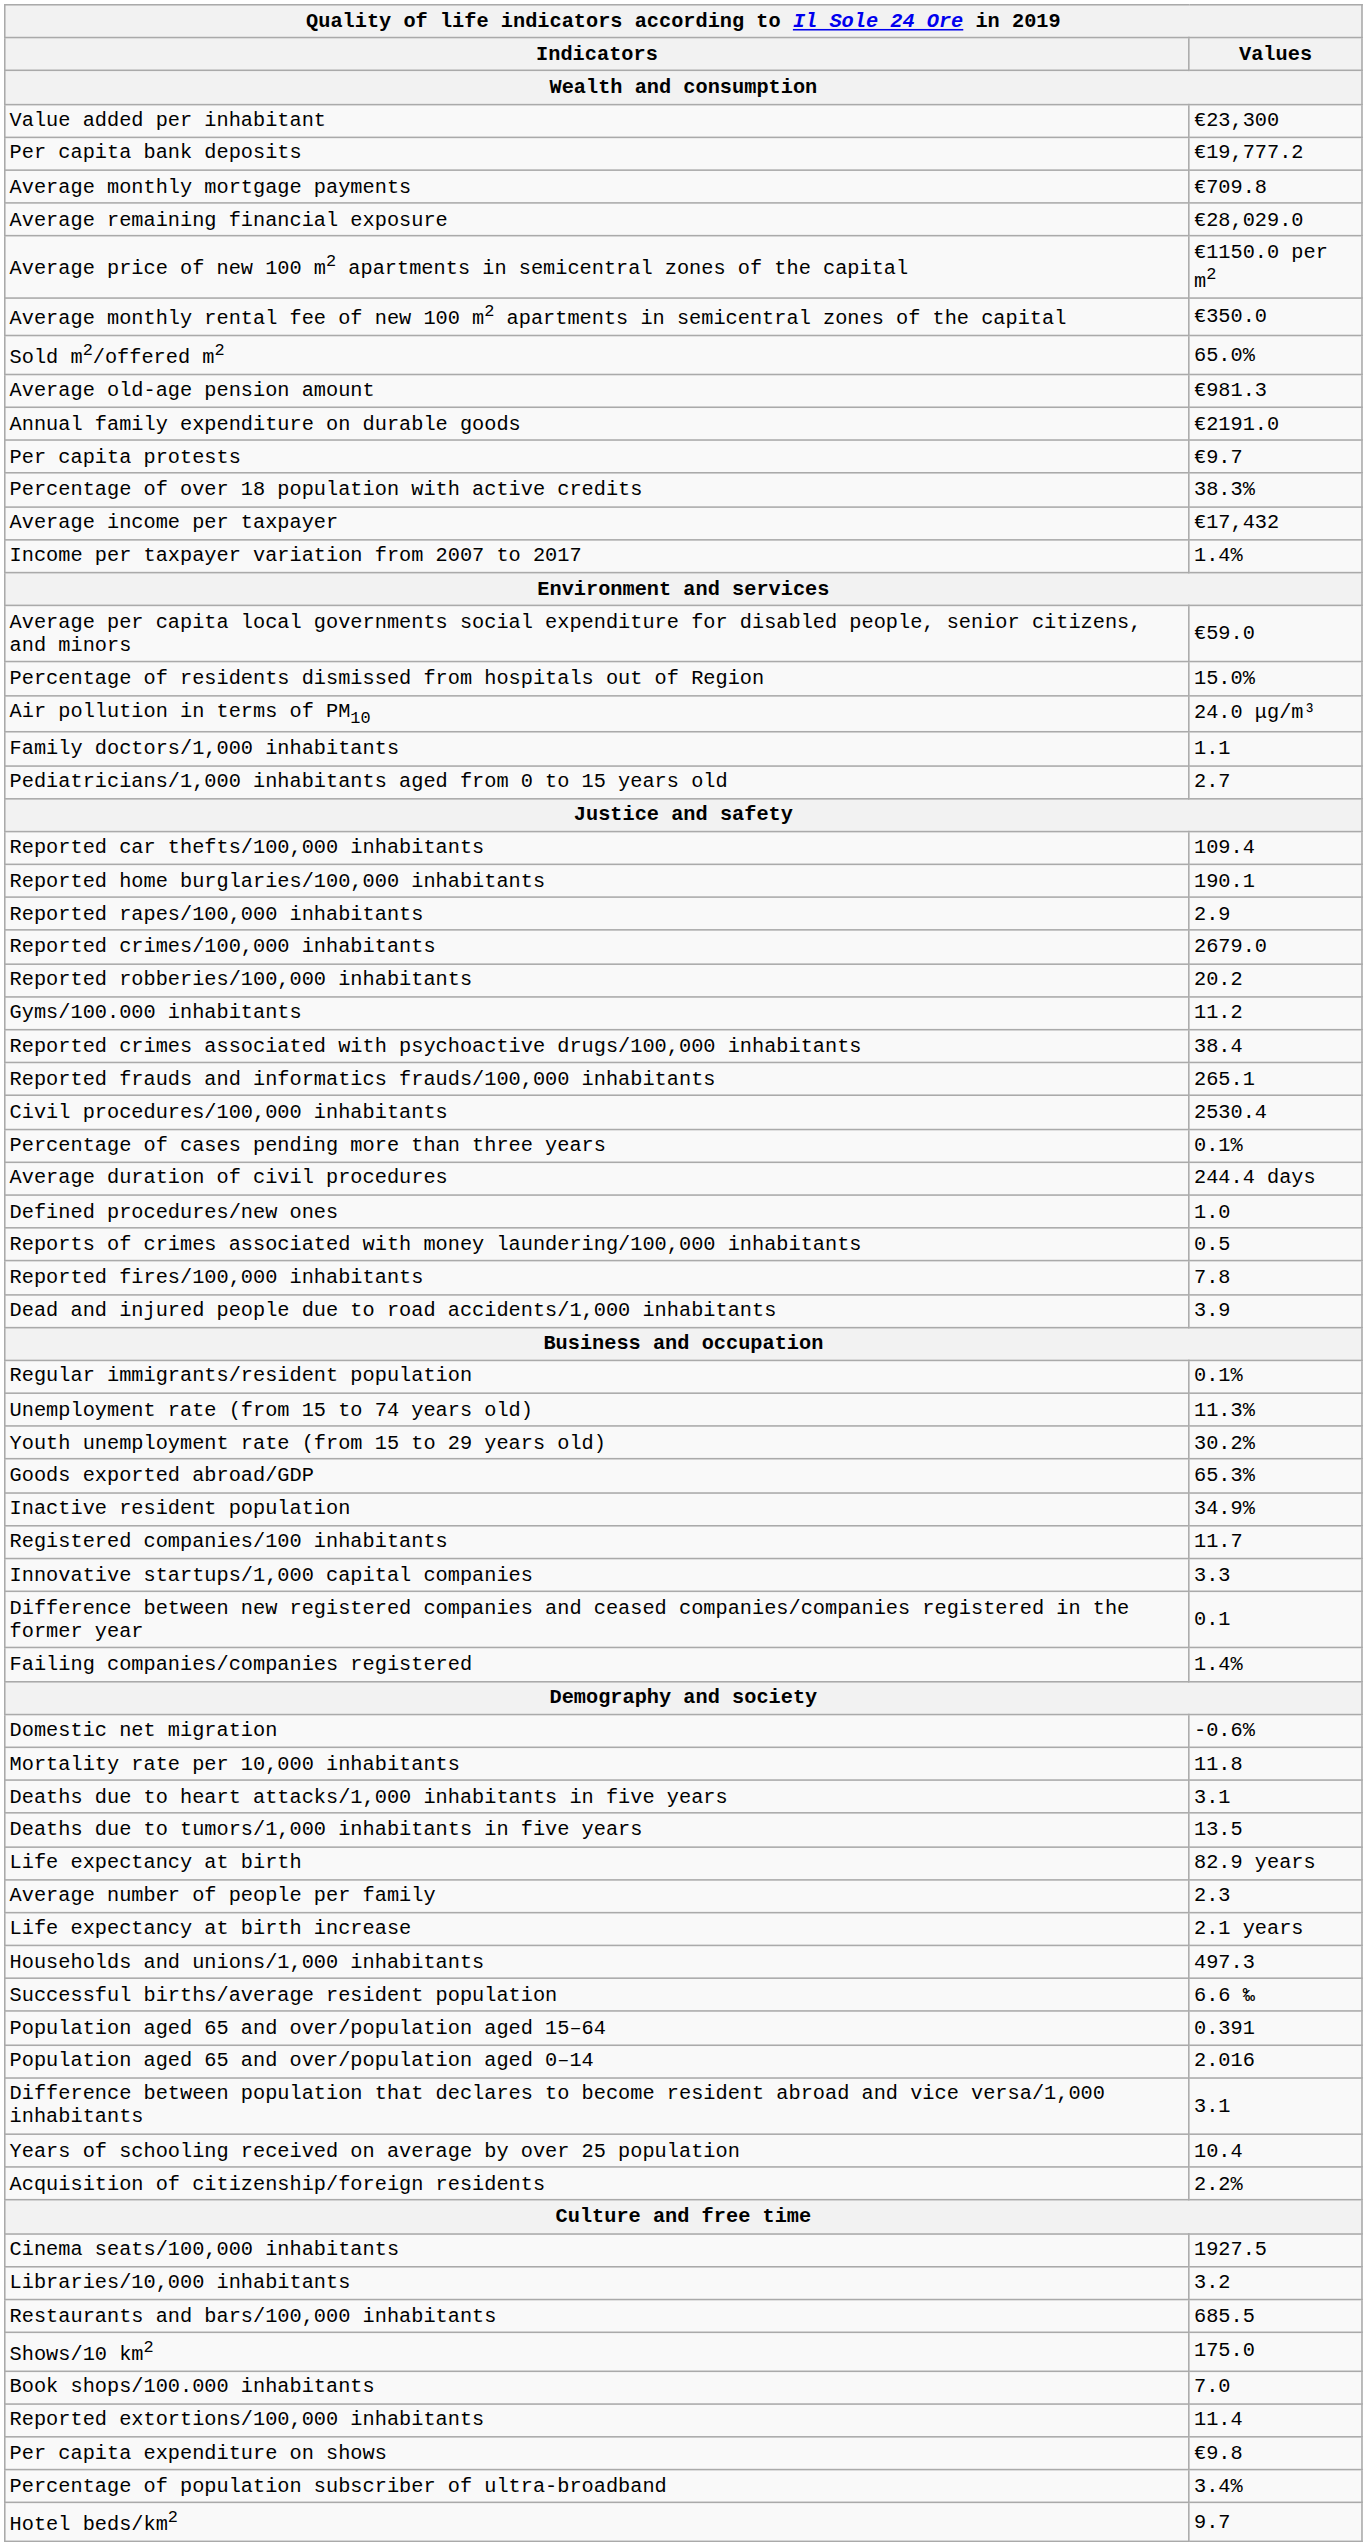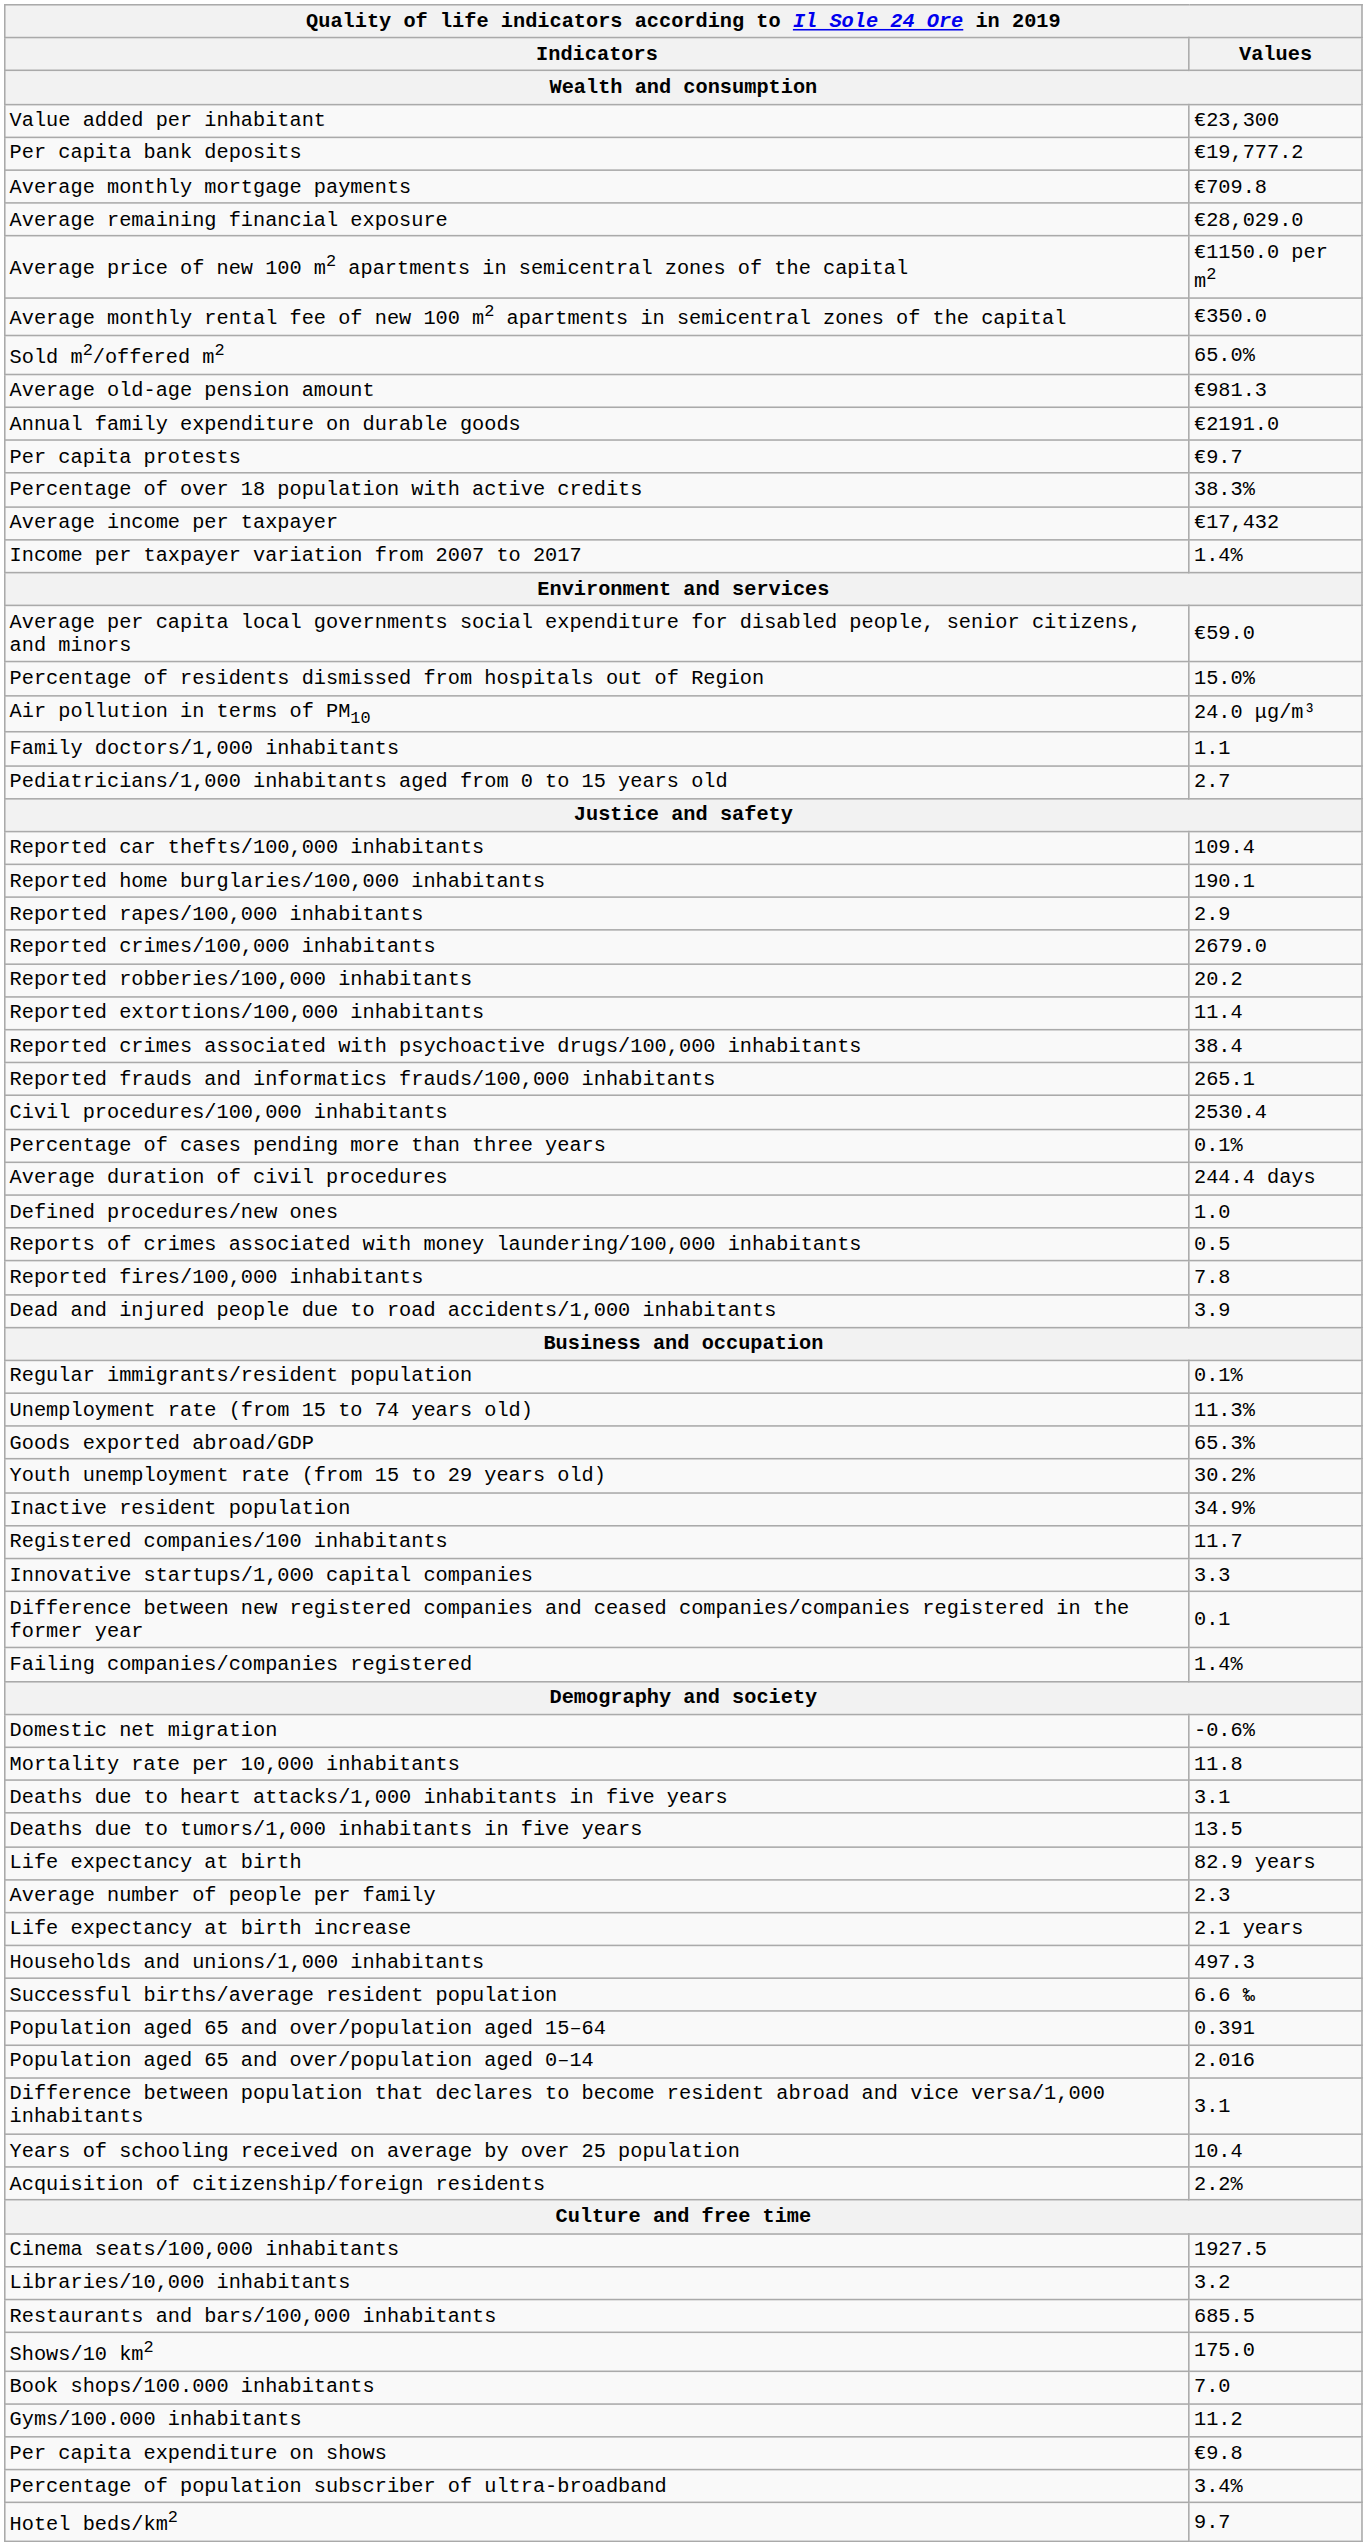rows swapped: Reported extortions/100,000 inhabitants <-> Gyms/100.000 inhabitants
rows swapped: Youth unemployment rate (from 15 to 29 years old) <-> Goods exported abroad/GDP
